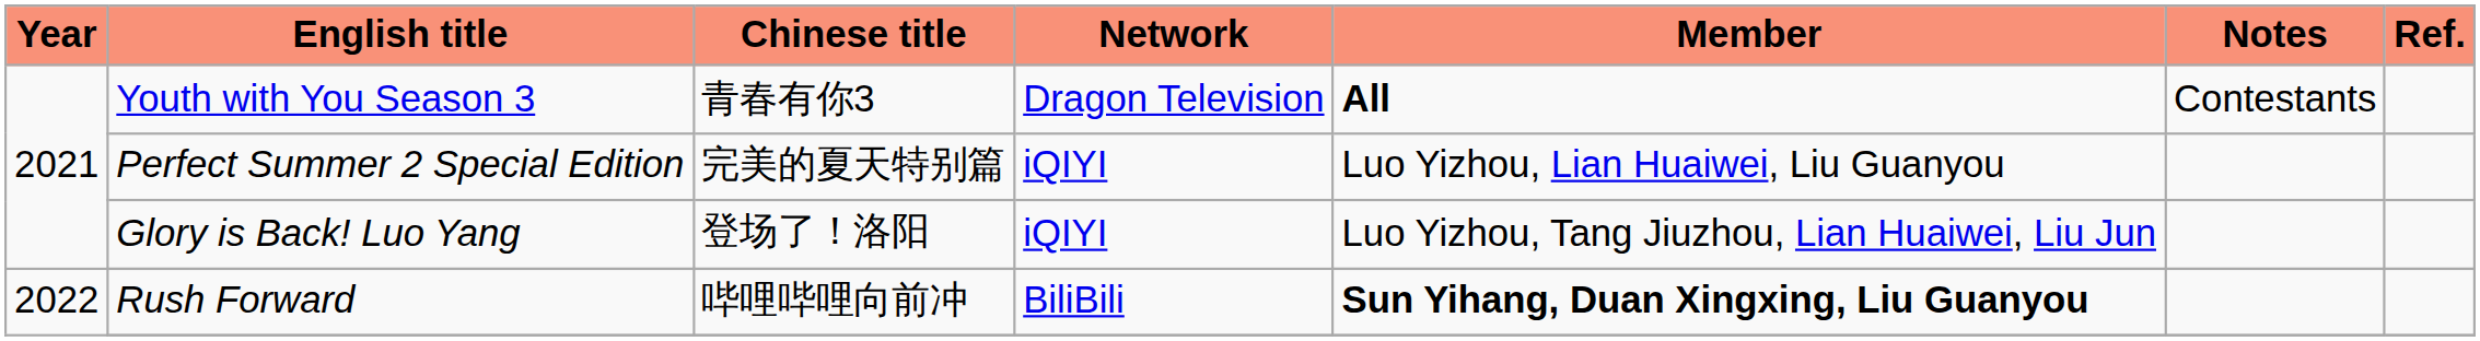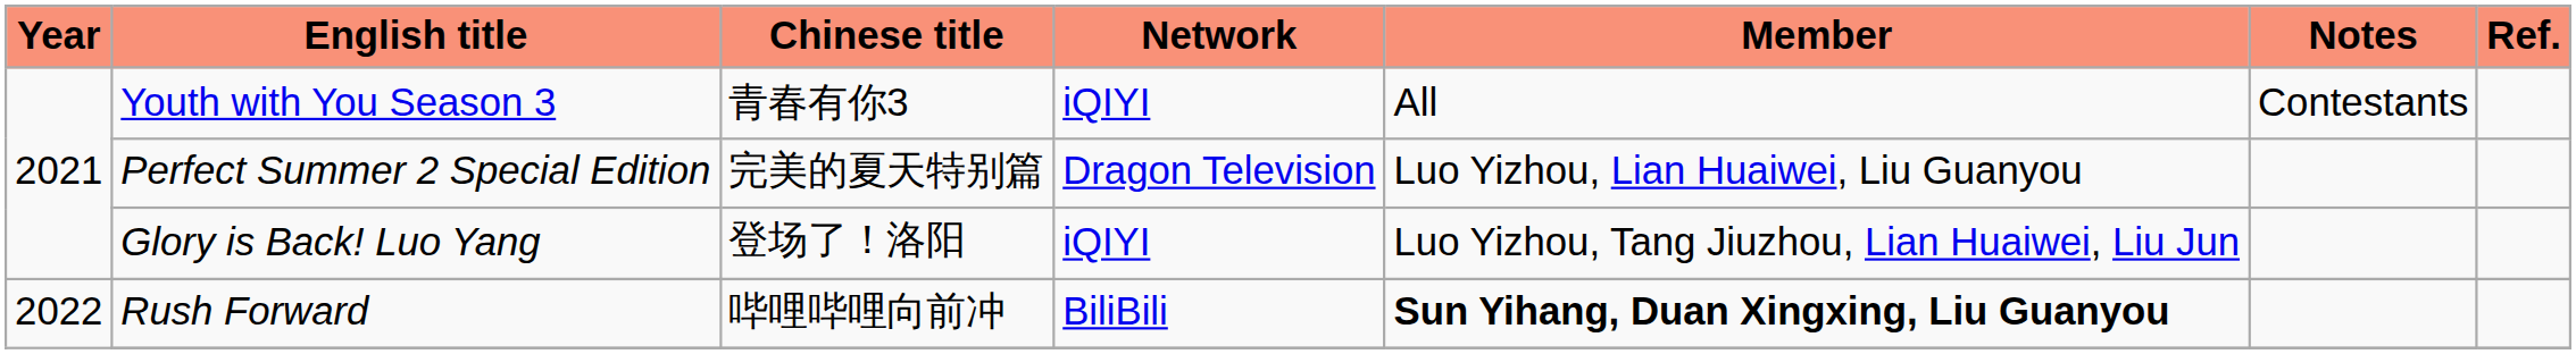Youth with You Season 3 | Network: Dragon Television -> iQIYI
Youth with You Season 3 | Member: bold -> normal
Perfect Summer 2 Special Edition | Network: iQIYI -> Dragon Television
